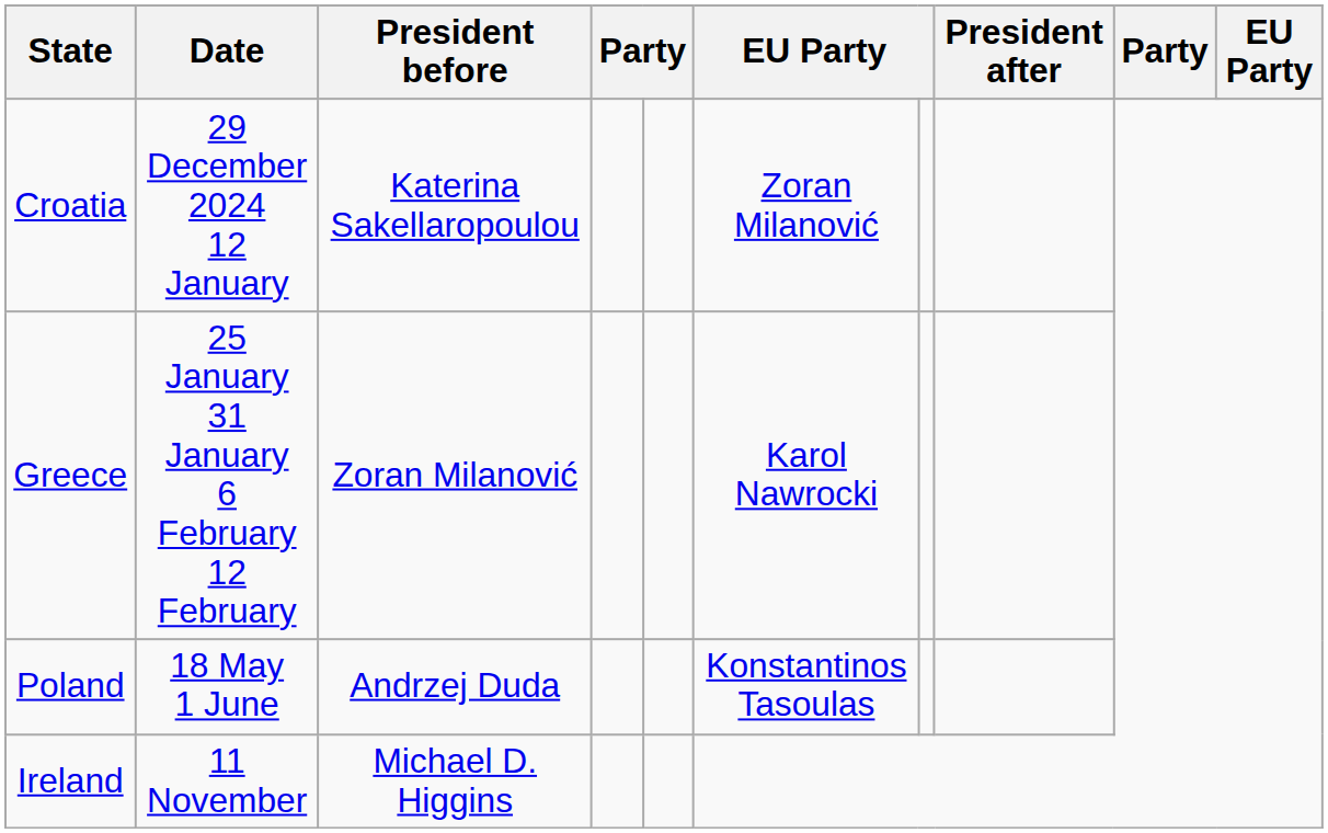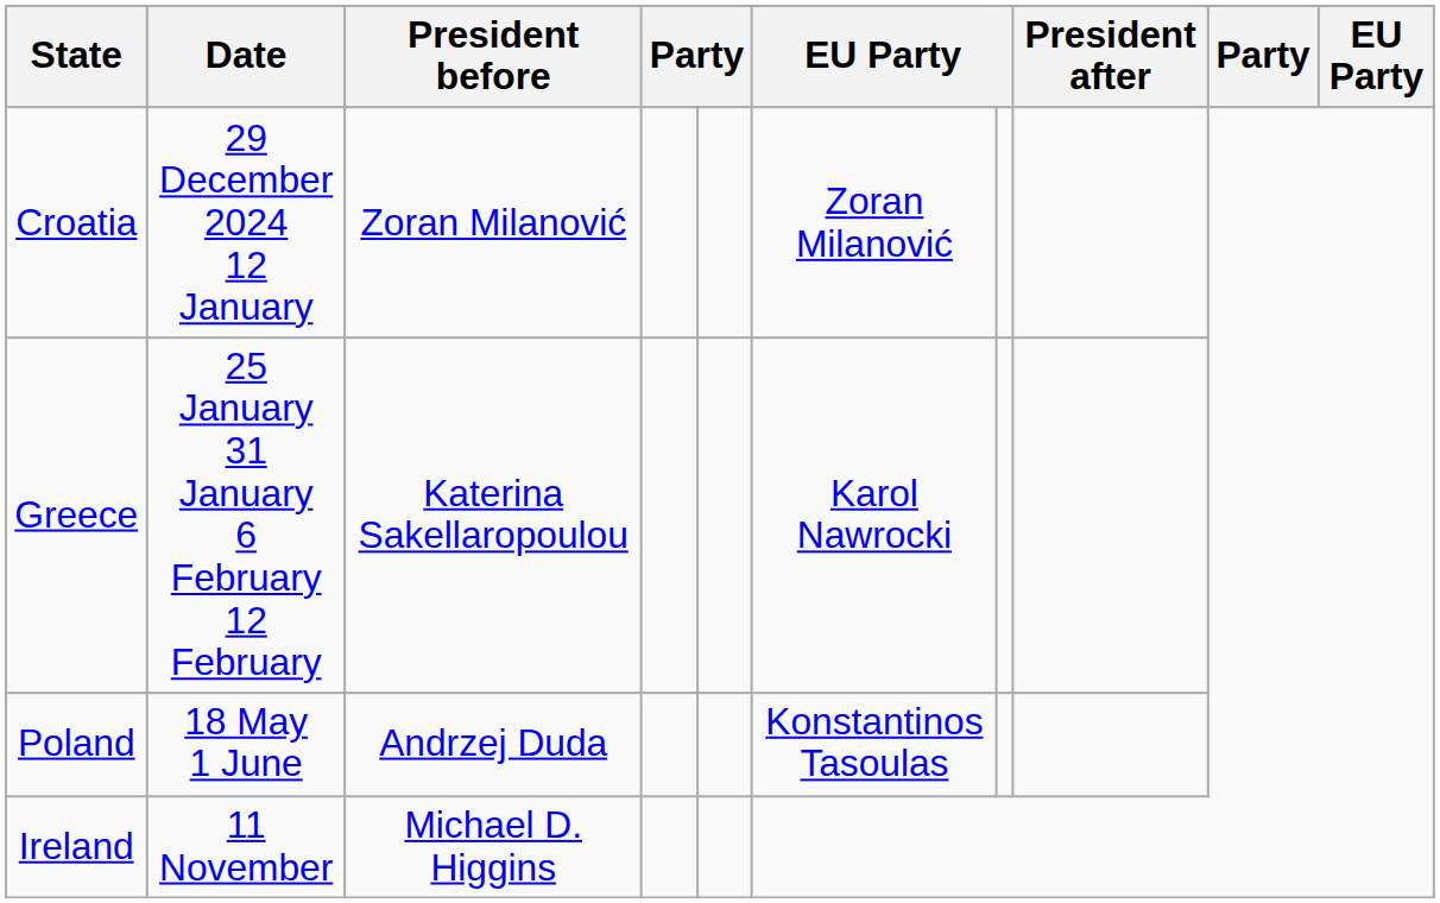Croatia | President before: Katerina Sakellaropoulou -> Zoran Milanović
Greece | President before: Zoran Milanović -> Katerina Sakellaropoulou
